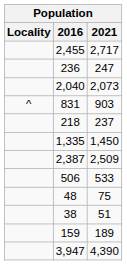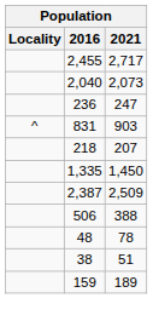rows swapped: 236 <-> 2,040
218 | 2021: 237 -> 207
506 | 2021: 533 -> 388
48 | 2021: 75 -> 78
- row: 3,947 | 4,390
